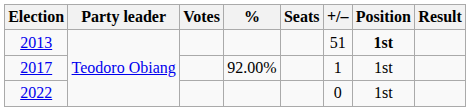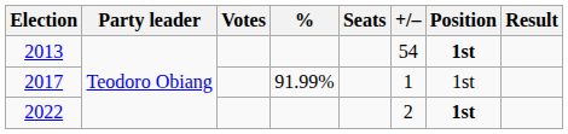2013 | +/–: 51 -> 54
2017 | %: 92.00% -> 91.99%
2022 | +/–: 0 -> 2
2022 | Position: normal -> bold
